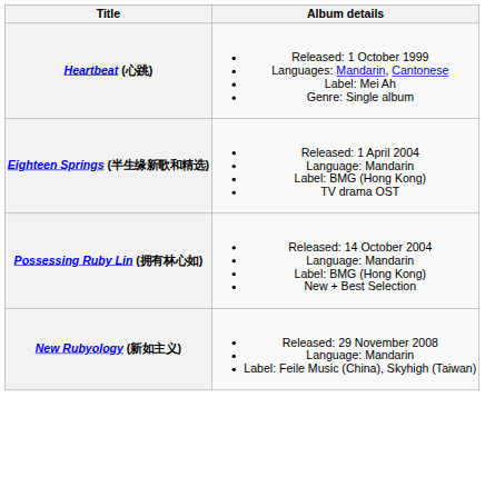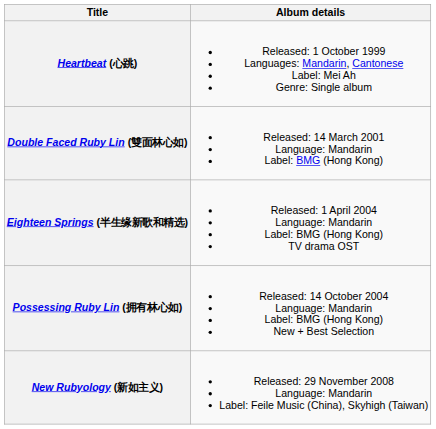+ row: Double Faced Ruby Lin (雙面林心如) | Released: 14 March 2001 Language: Mandarin Label: BMG (Hong Kong)
